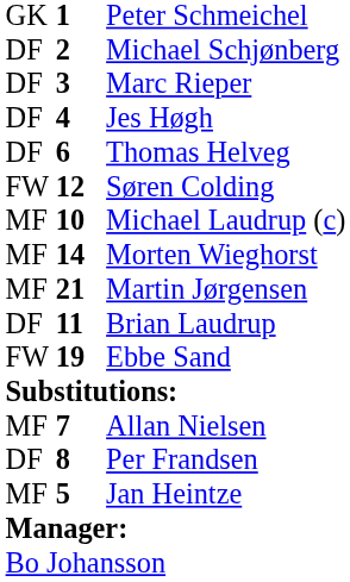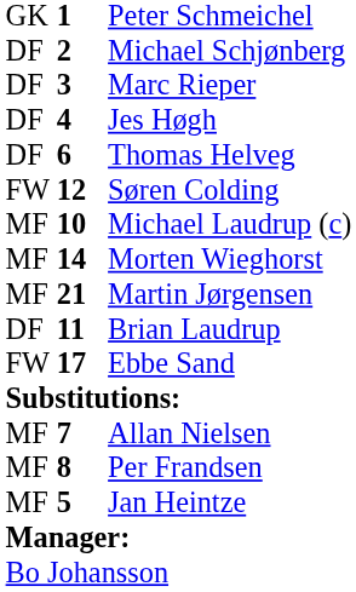Ebbe Sand | column 2: 19 -> 17
Per Frandsen | column 1: DF -> MF
